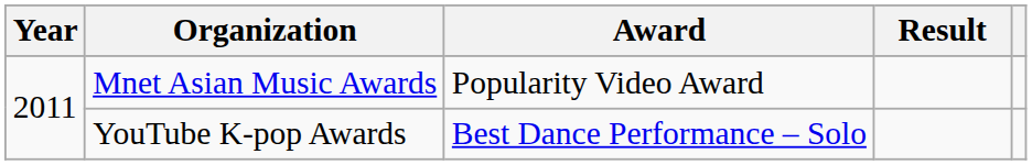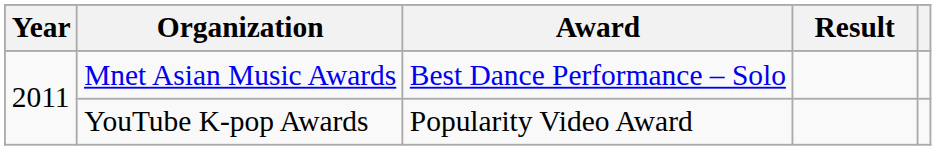Mnet Asian Music Awards | Award: Popularity Video Award -> Best Dance Performance – Solo
YouTube K-pop Awards | Award: Best Dance Performance – Solo -> Popularity Video Award
